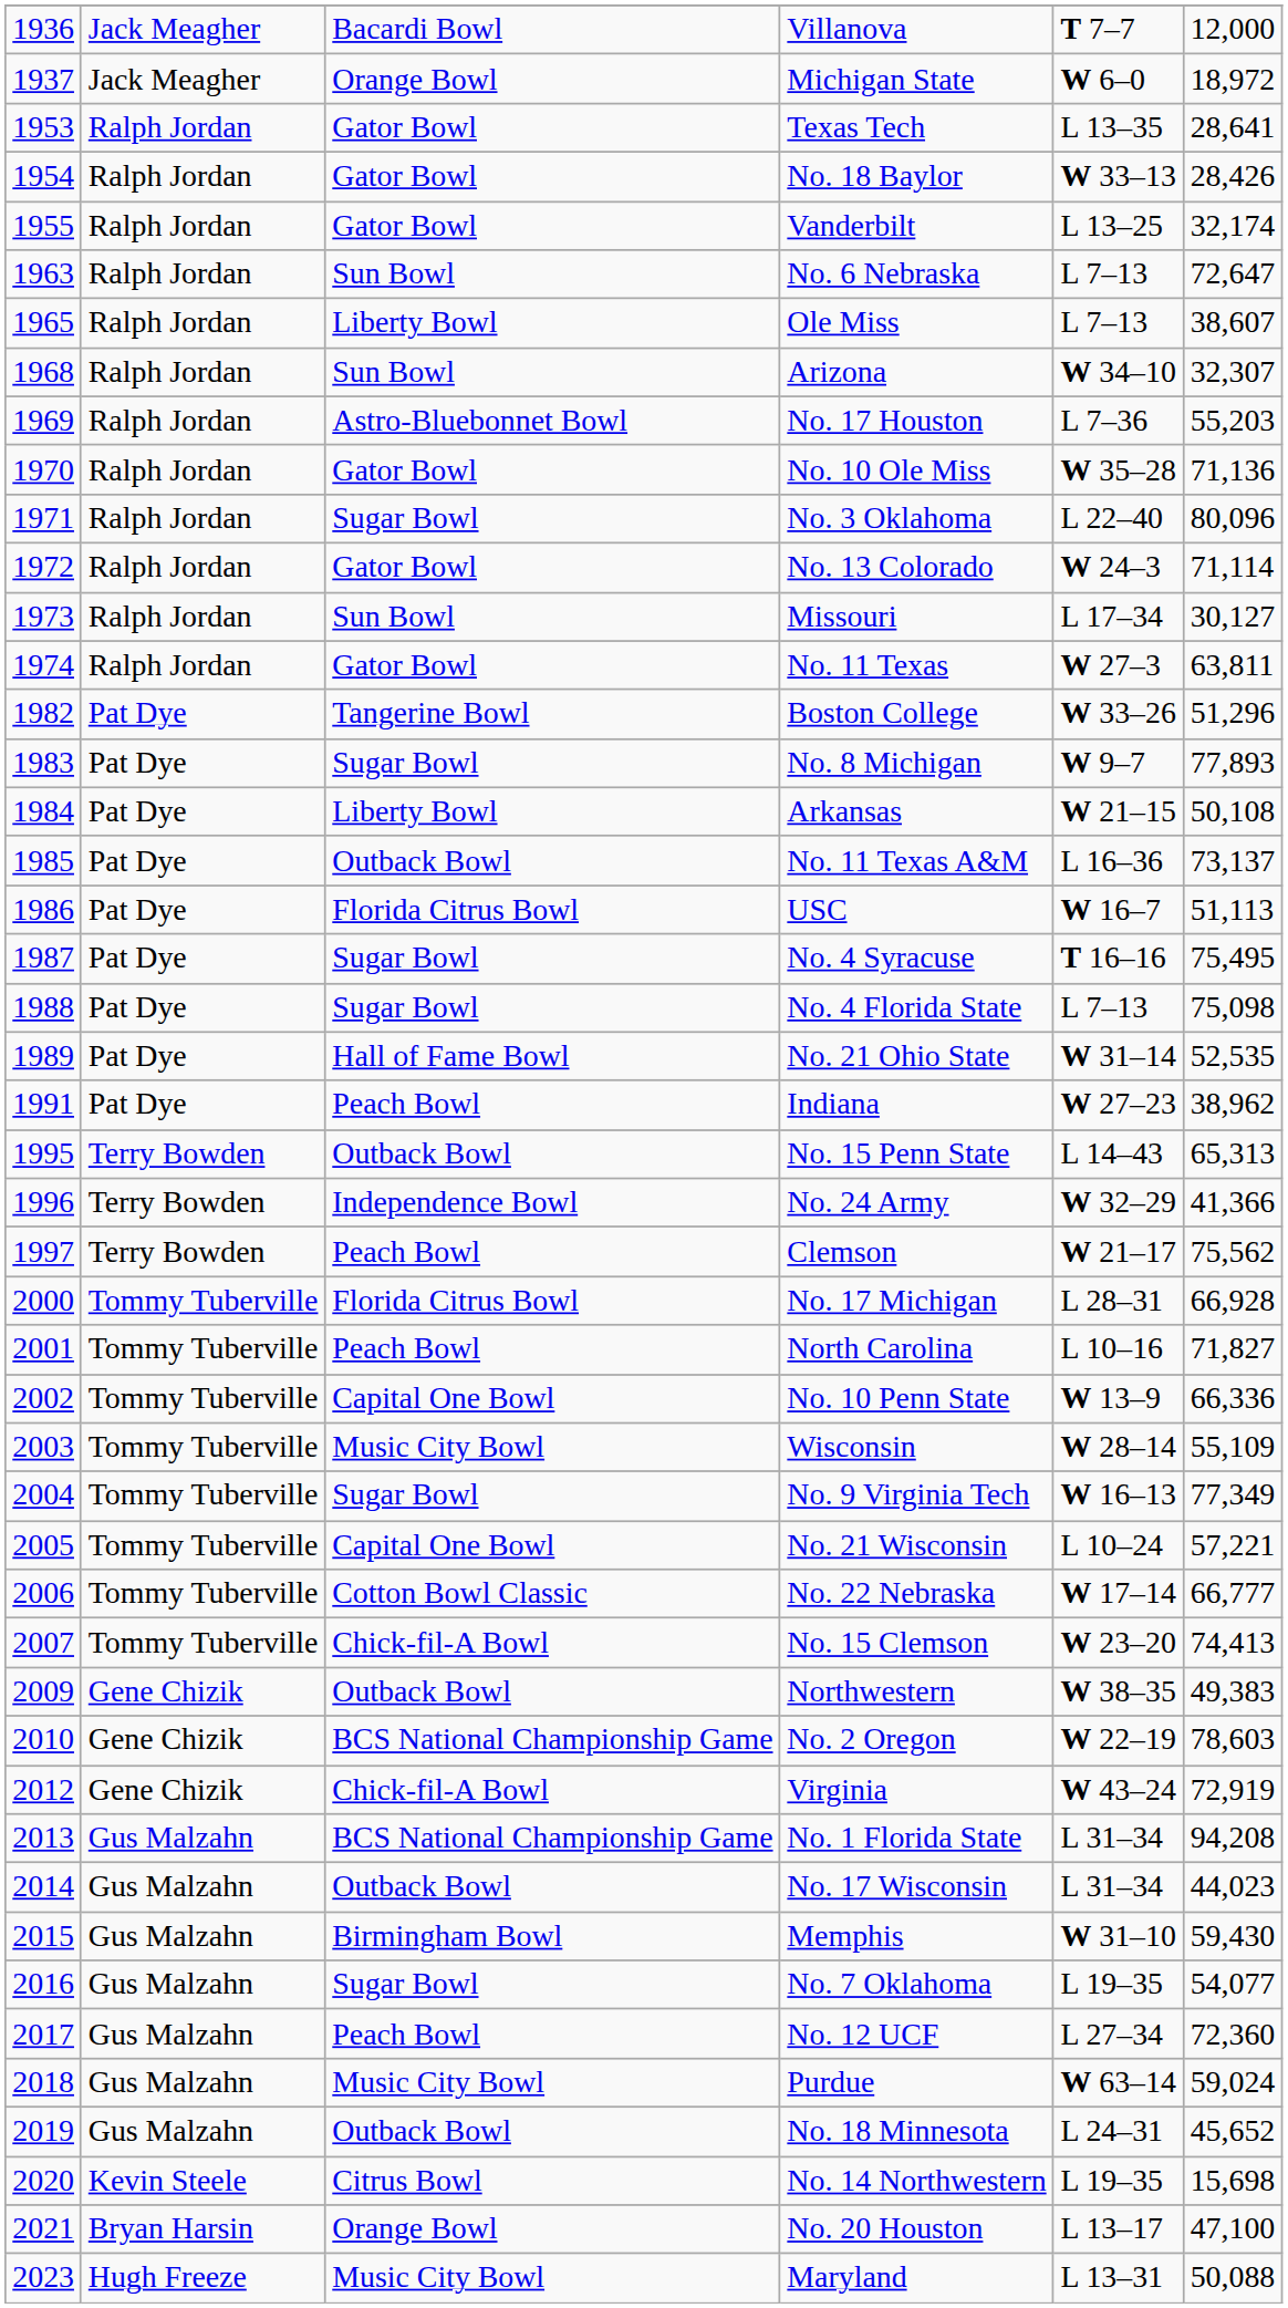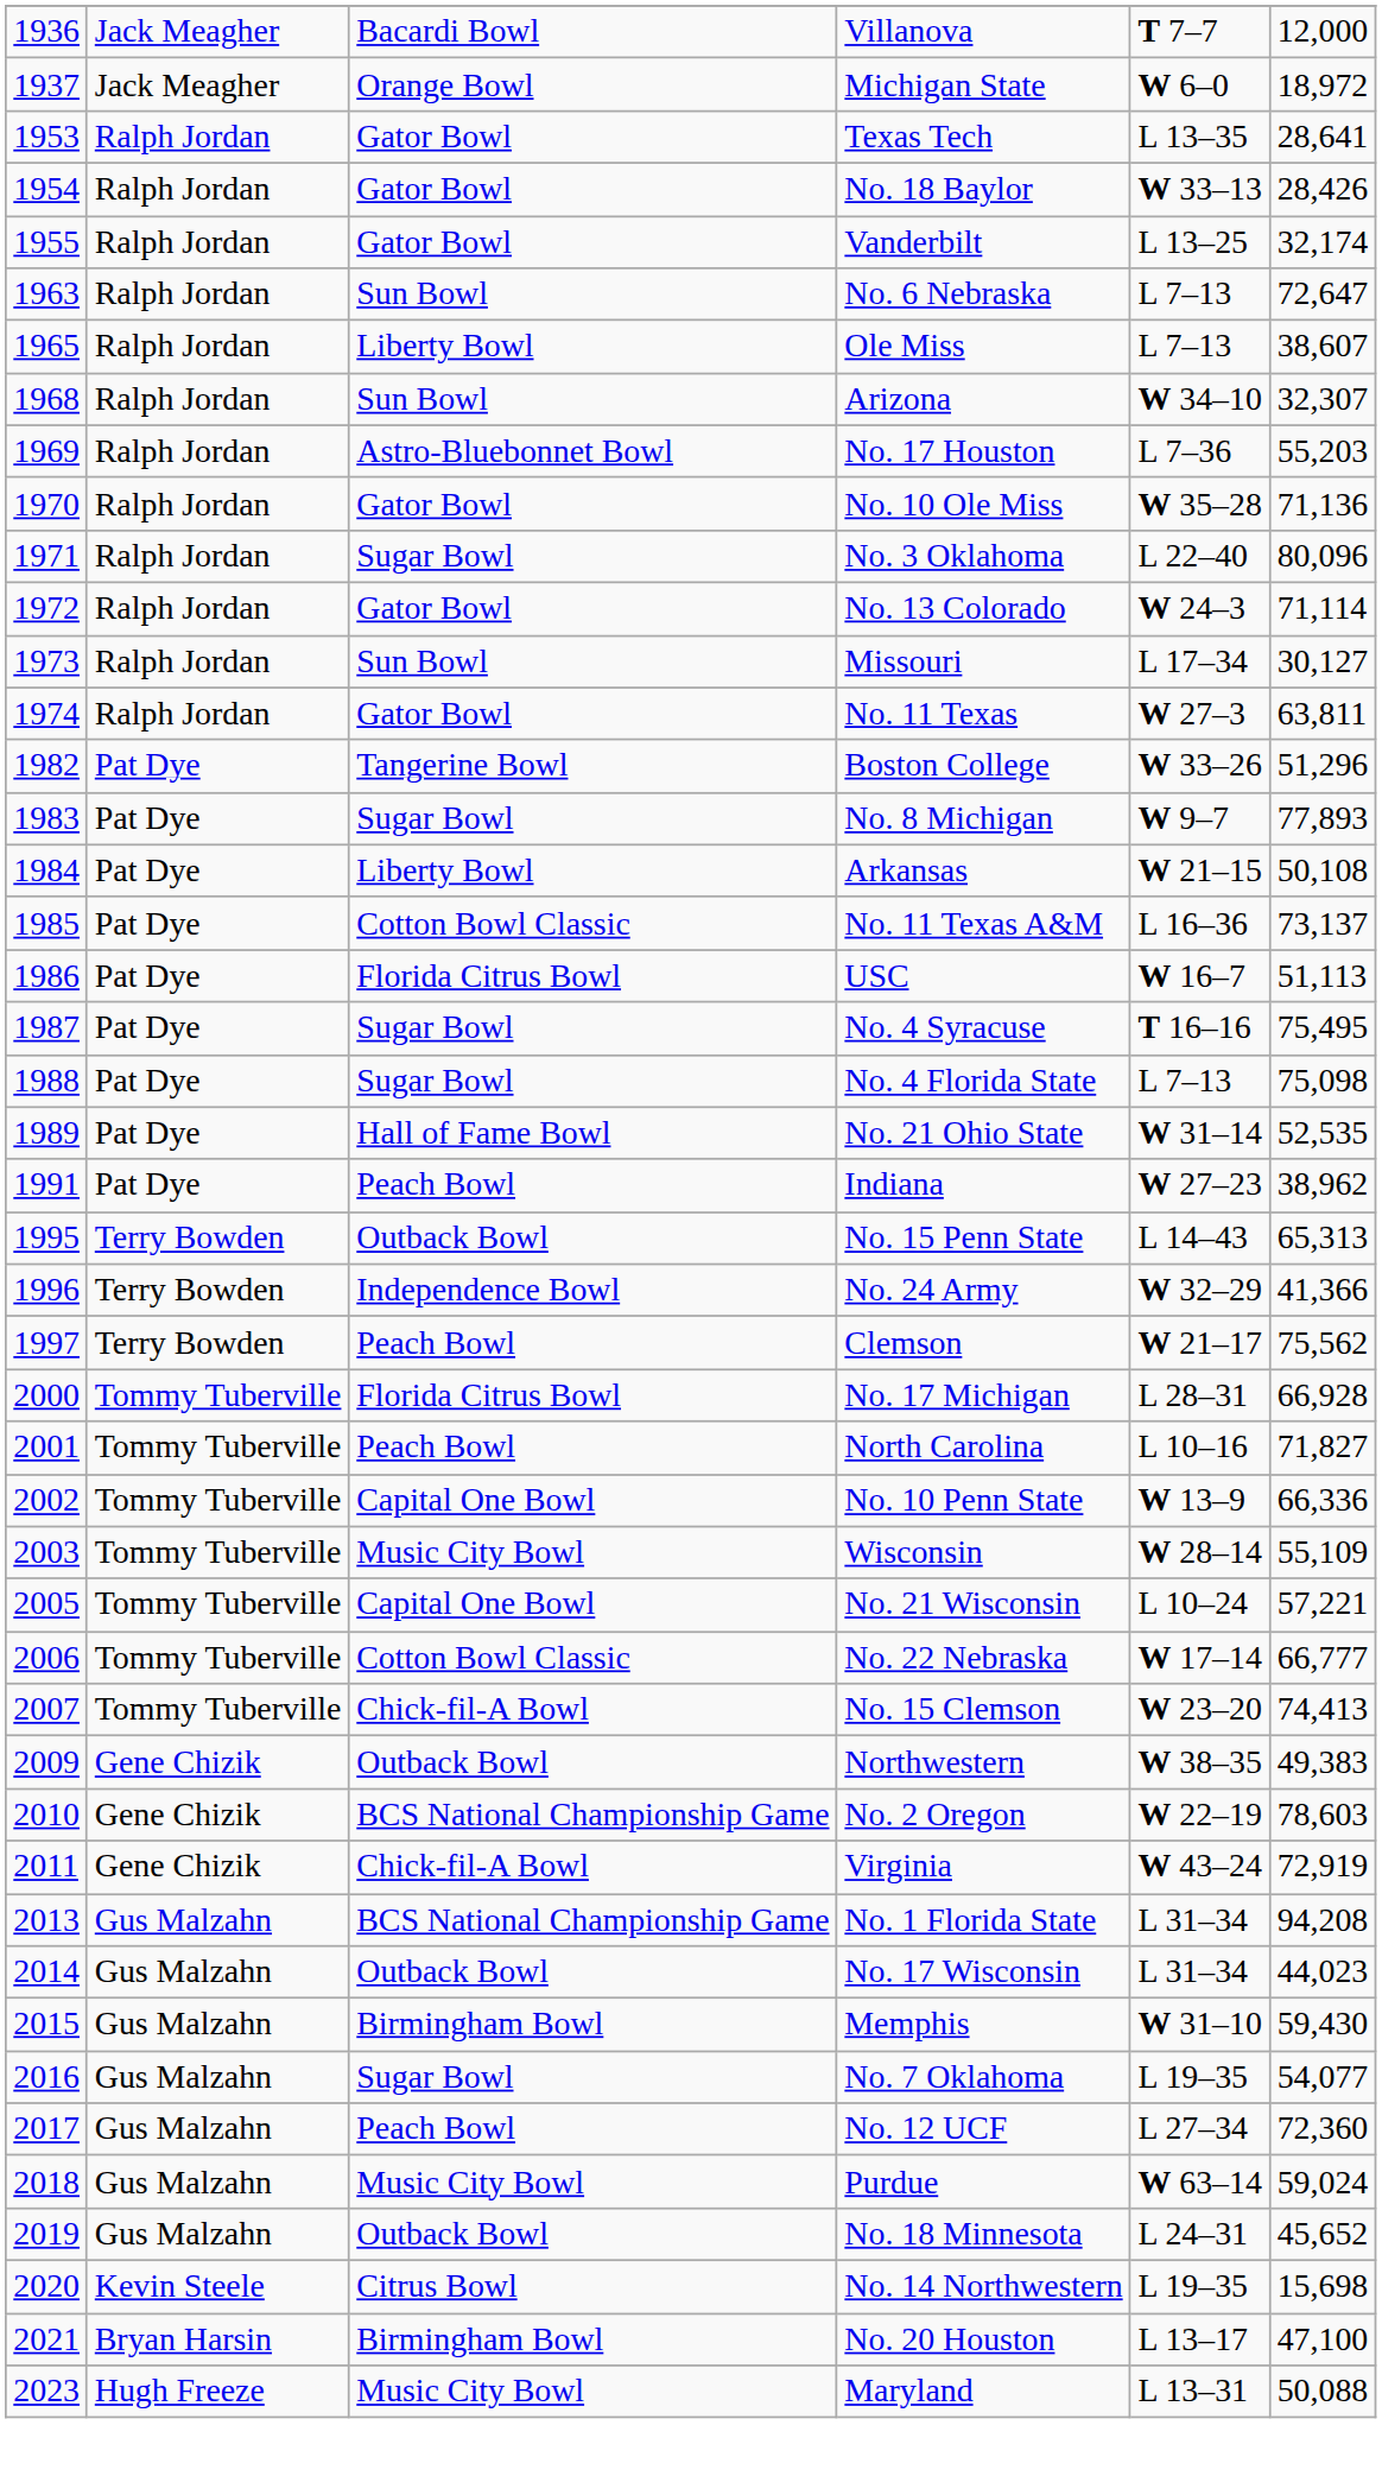No. 11 Texas A&M | column 3: Outback Bowl -> Cotton Bowl Classic
- row: 2004 | Tommy Tuberville | Sugar Bowl | No. 9 Virginia Tech | W 16–13 | 77,349
Virginia | column 1: 2012 -> 2011
No. 20 Houston | column 3: Orange Bowl -> Birmingham Bowl
